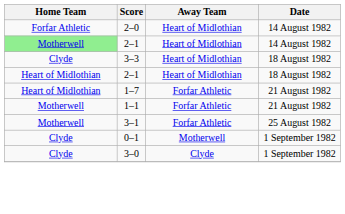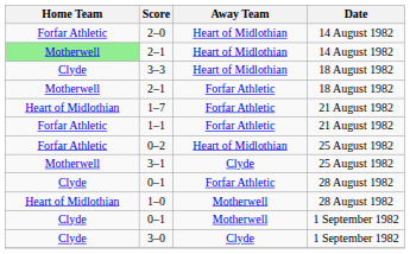2–1 / 18 August 1982 | Home Team: Heart of Midlothian -> Motherwell
2–1 / 18 August 1982 | Away Team: Heart of Midlothian -> Forfar Athletic
1–1 | Home Team: Motherwell -> Forfar Athletic
+ row: Forfar Athletic | 0–2 | Heart of Midlothian | 25 August 1982
3–1 | Away Team: Forfar Athletic -> Clyde
+ row: Clyde | 0–1 | Forfar Athletic | 28 August 1982
+ row: Heart of Midlothian | 1–0 | Motherwell | 28 August 1982
